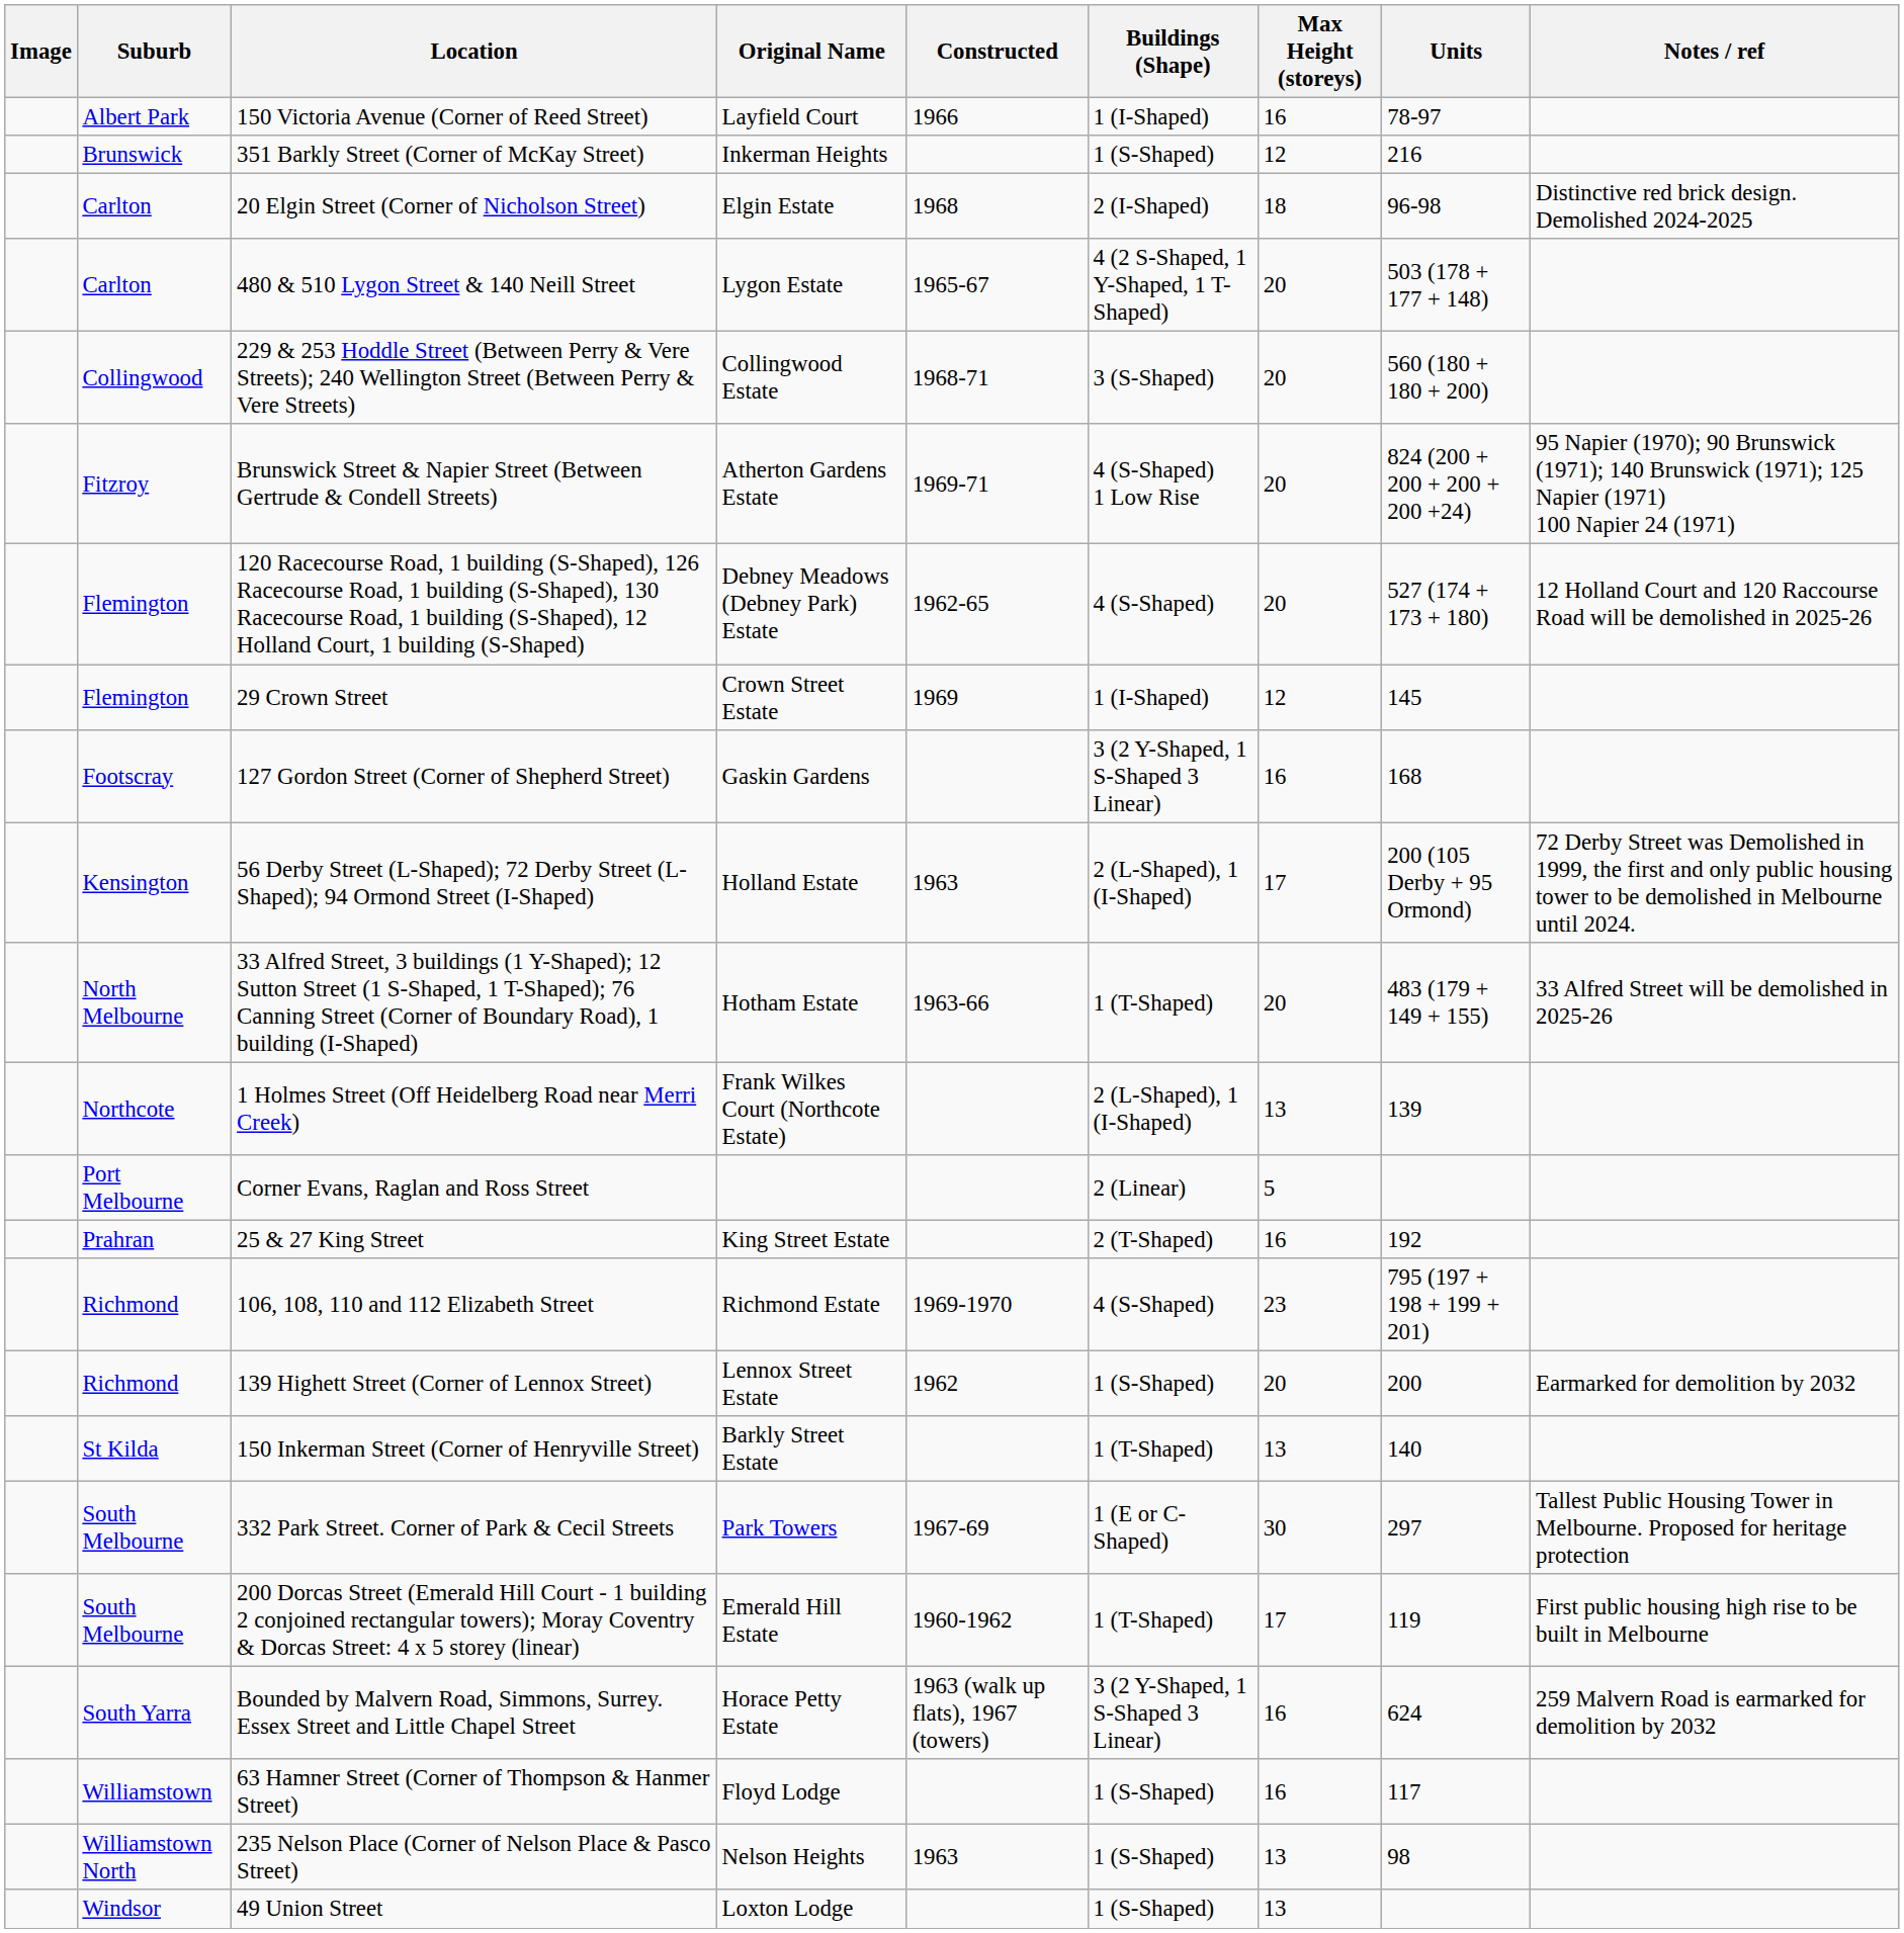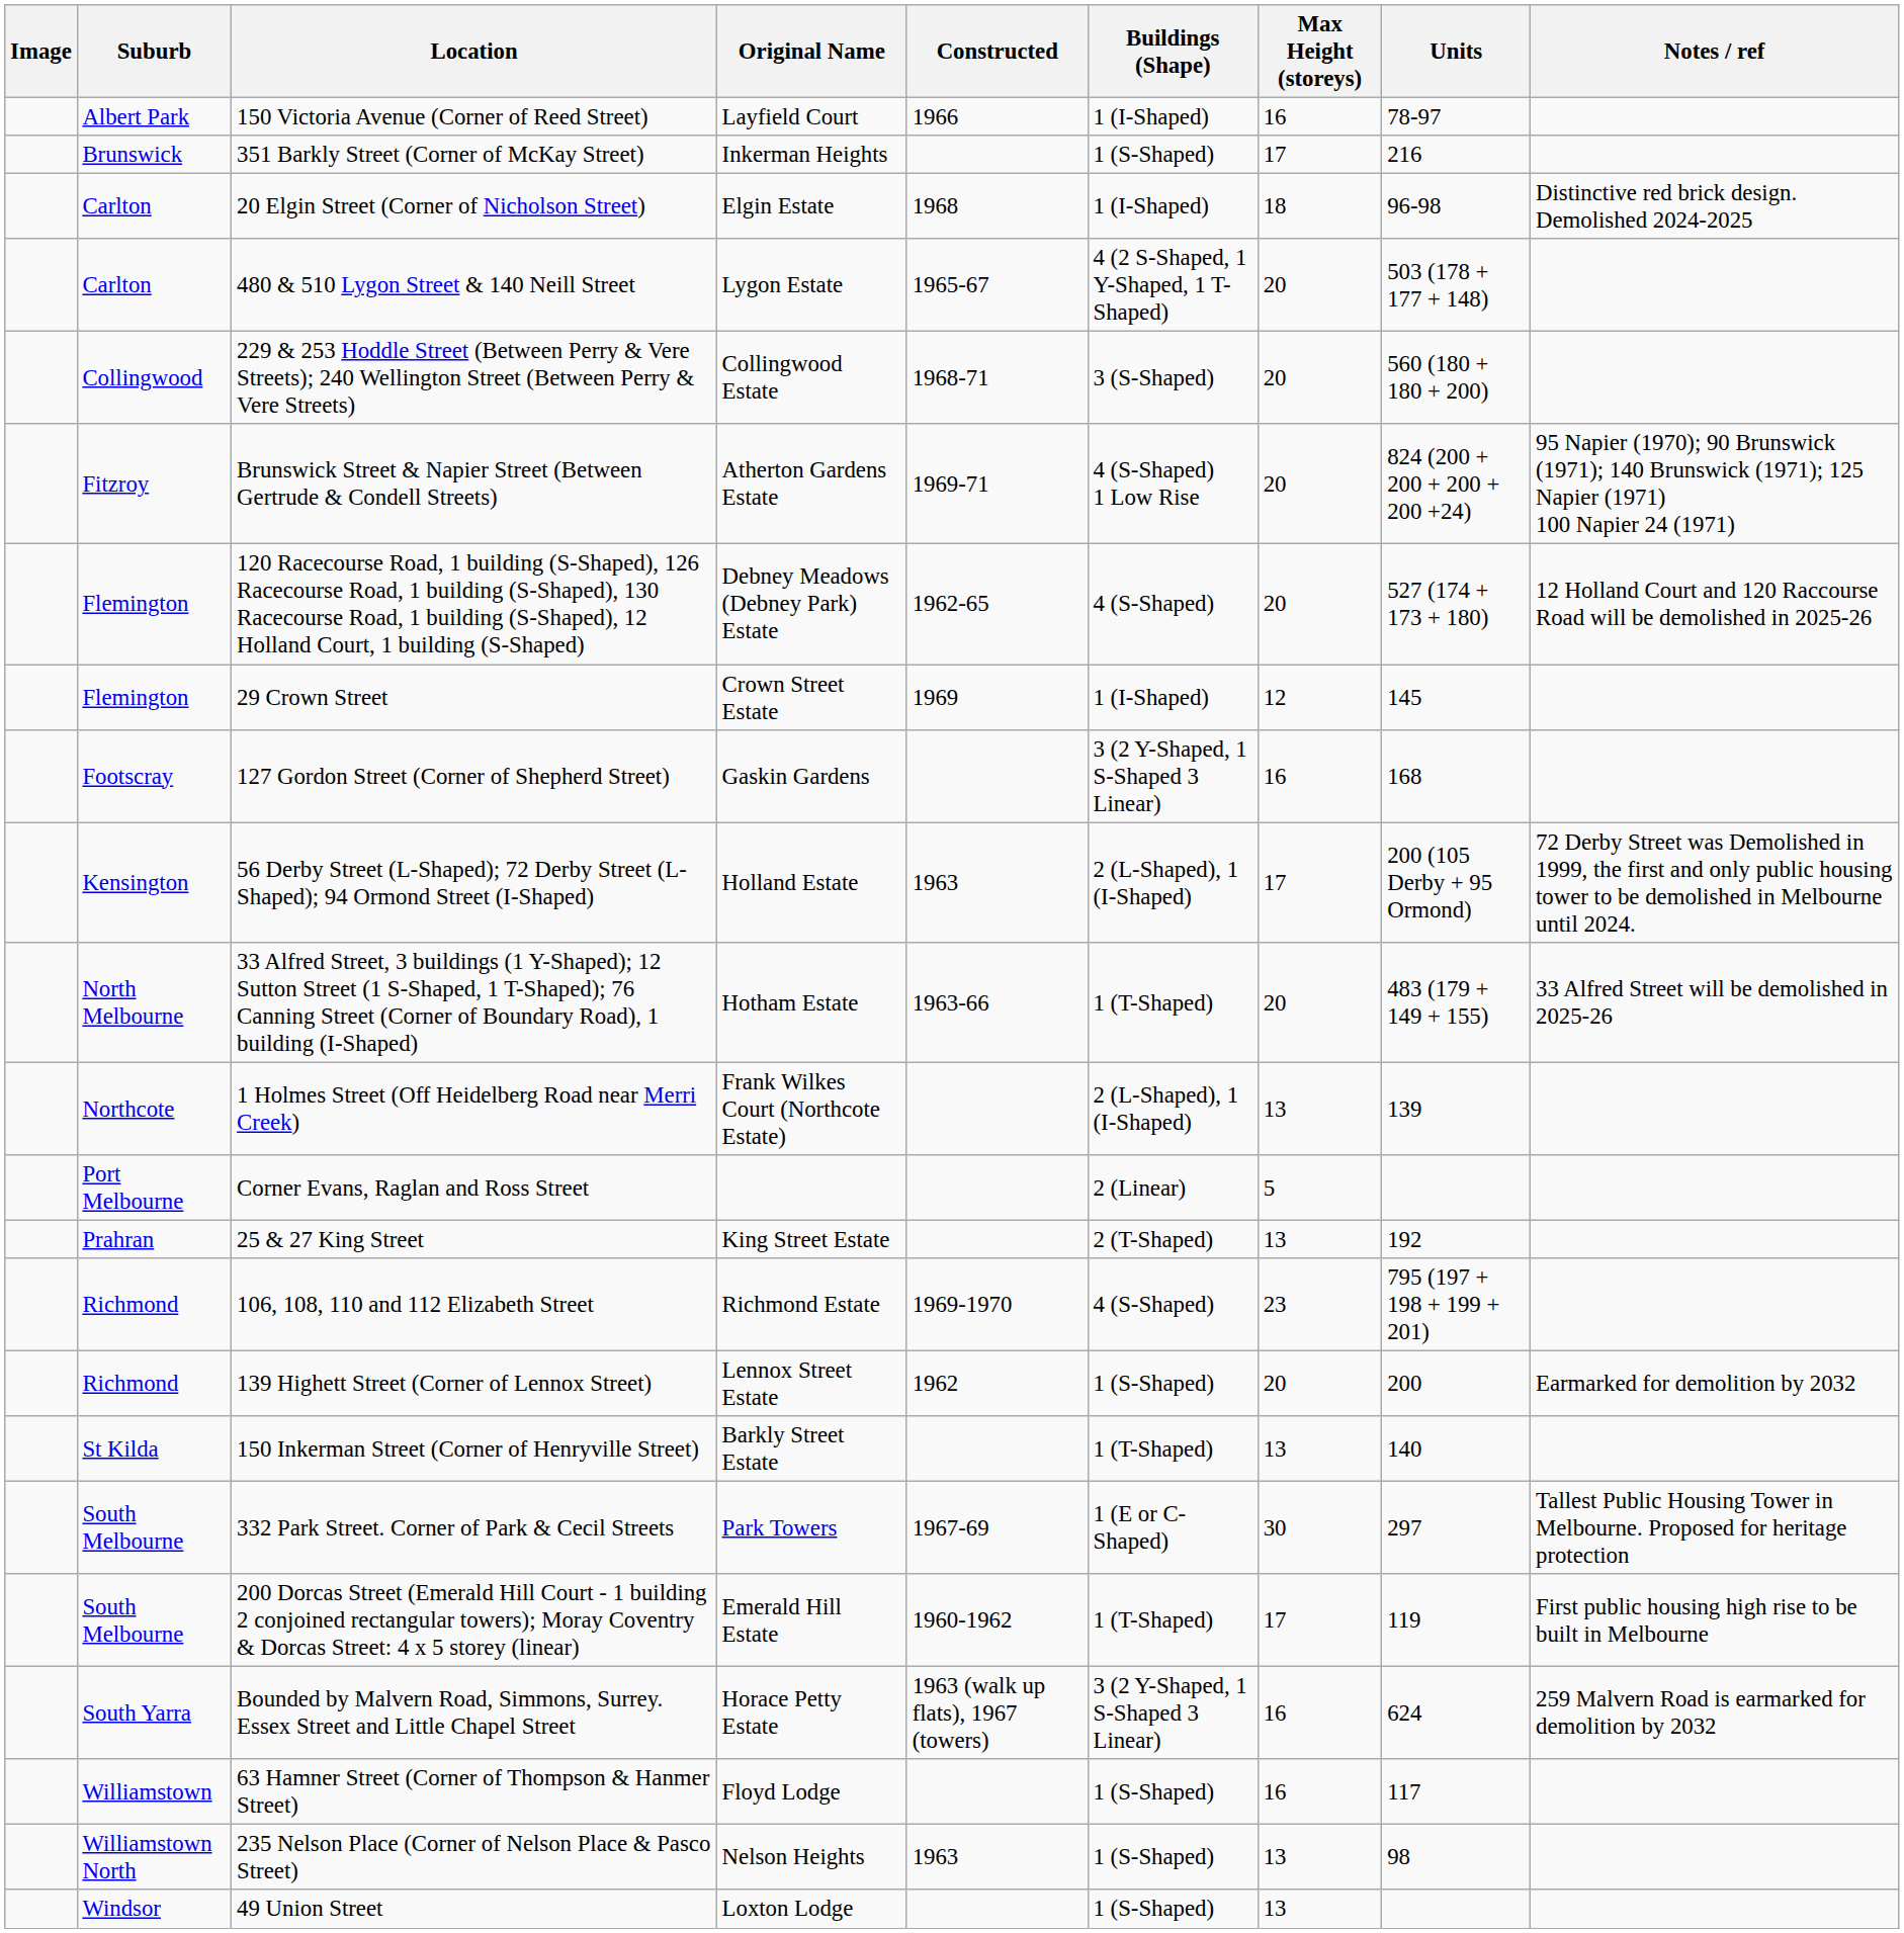351 Barkly Street (Corner of McKay Street) | Max Height (storeys): 12 -> 17
20 Elgin Street (Corner of Nicholson Street) | Buildings (Shape): 2 (I-Shaped) -> 1 (I-Shaped)
25 & 27 King Street | Max Height (storeys): 16 -> 13
